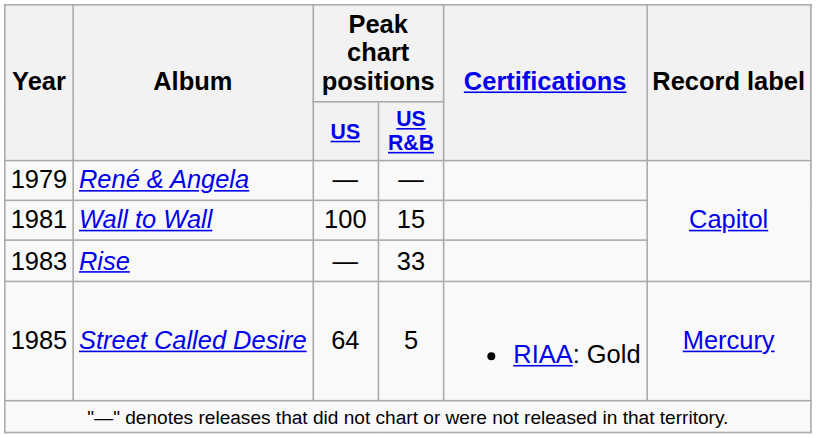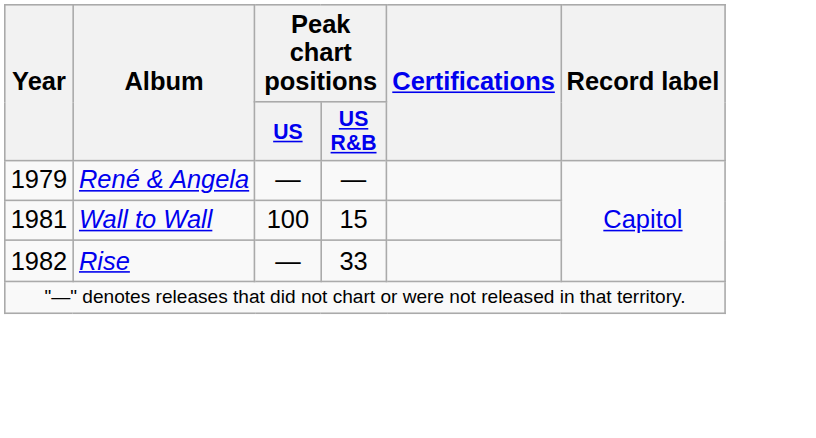Rise | Year: 1983 -> 1982
- row: 1985 | Street Called Desire | 64 | 5 | RIAA: Gold | Mercury
